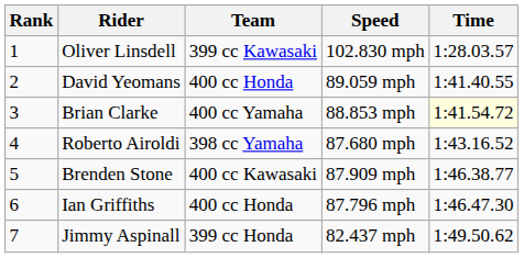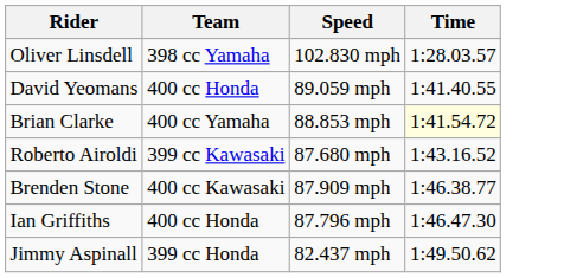- column: Rank | 1 | 2 | 3 | 4 | 5 | 6 | 7
Oliver Linsdell | Team: 399 cc Kawasaki -> 398 cc Yamaha
Roberto Airoldi | Team: 398 cc Yamaha -> 399 cc Kawasaki
